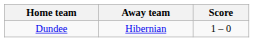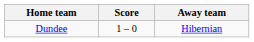columns swapped: Score <-> Away team
